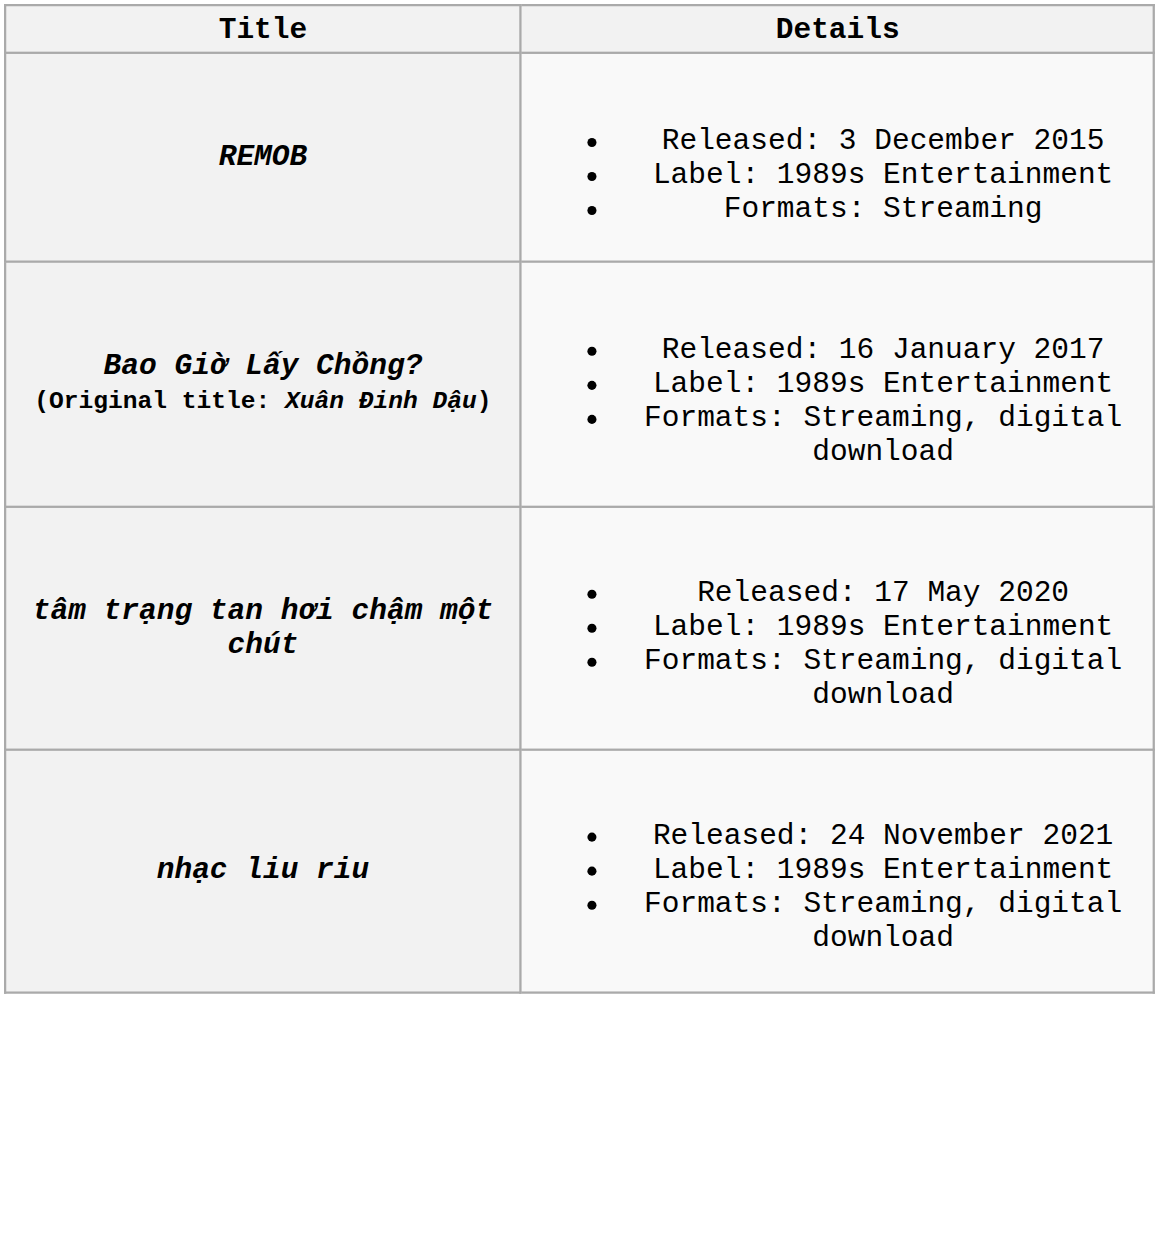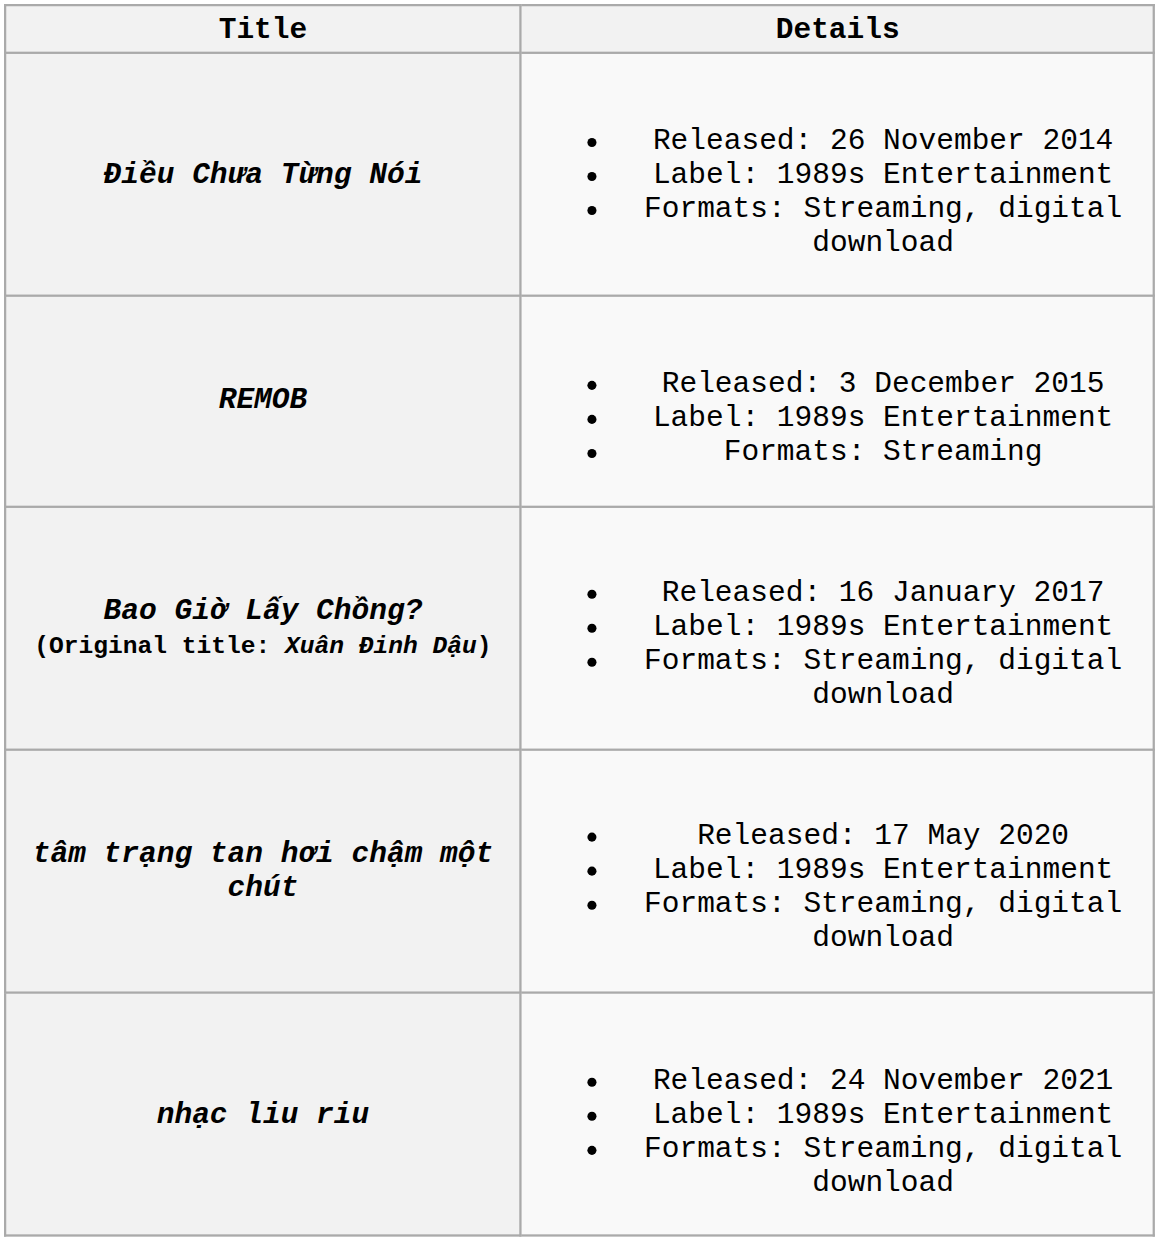+ row: Điều Chưa Từng Nói | Released: 26 November 2014 Label: 1989s Entertainment Formats: Streaming, digital download
